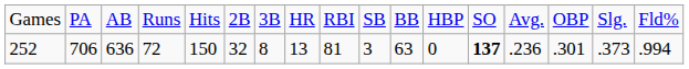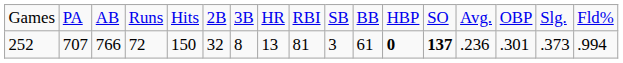252 | column 2: 706 -> 707
252 | column 3: 636 -> 766
252 | column 11: 63 -> 61
252 | column 12: normal -> bold
